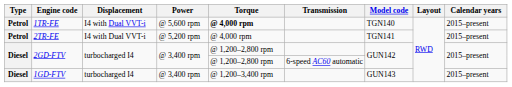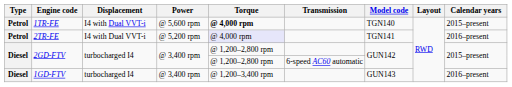2TR-FE | Torque: no background -> lavender background
2TR-FE | Calendar years: 2015–present -> 2016–present
1GD-FTV | Calendar years: 2015–present -> 2016–present
